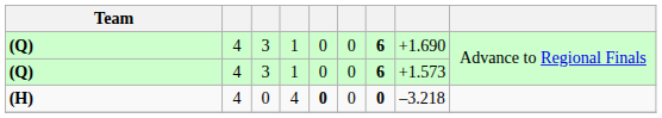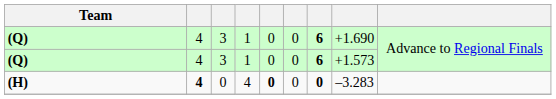(H) | column 2: normal -> bold
(H) | column 8: –3.218 -> –3.283
